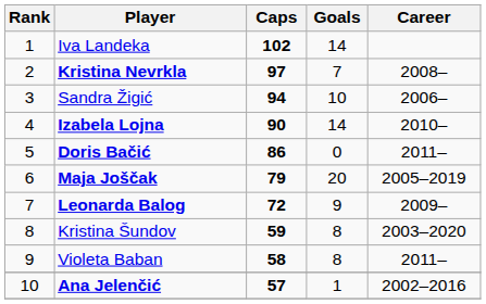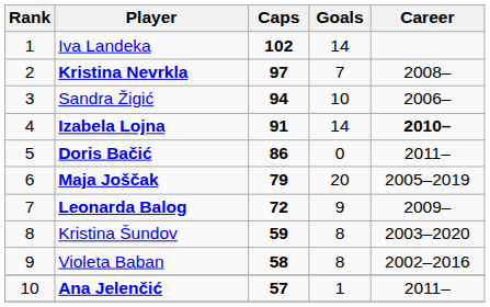Izabela Lojna | Caps: 90 -> 91
Izabela Lojna | Career: normal -> bold
Violeta Baban | Career: 2011– -> 2002–2016
Ana Jelenčić | Career: 2002–2016 -> 2011–
